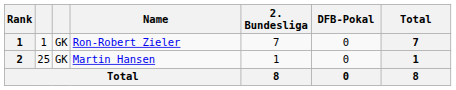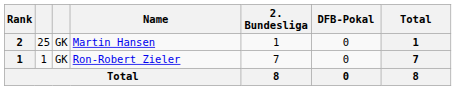rows swapped: Ron-Robert Zieler <-> Martin Hansen
